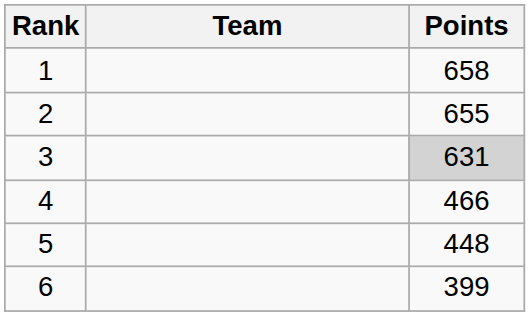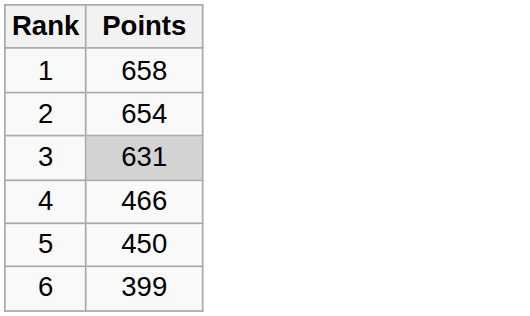- column: Team
2 | Points: 655 -> 654
5 | Points: 448 -> 450
